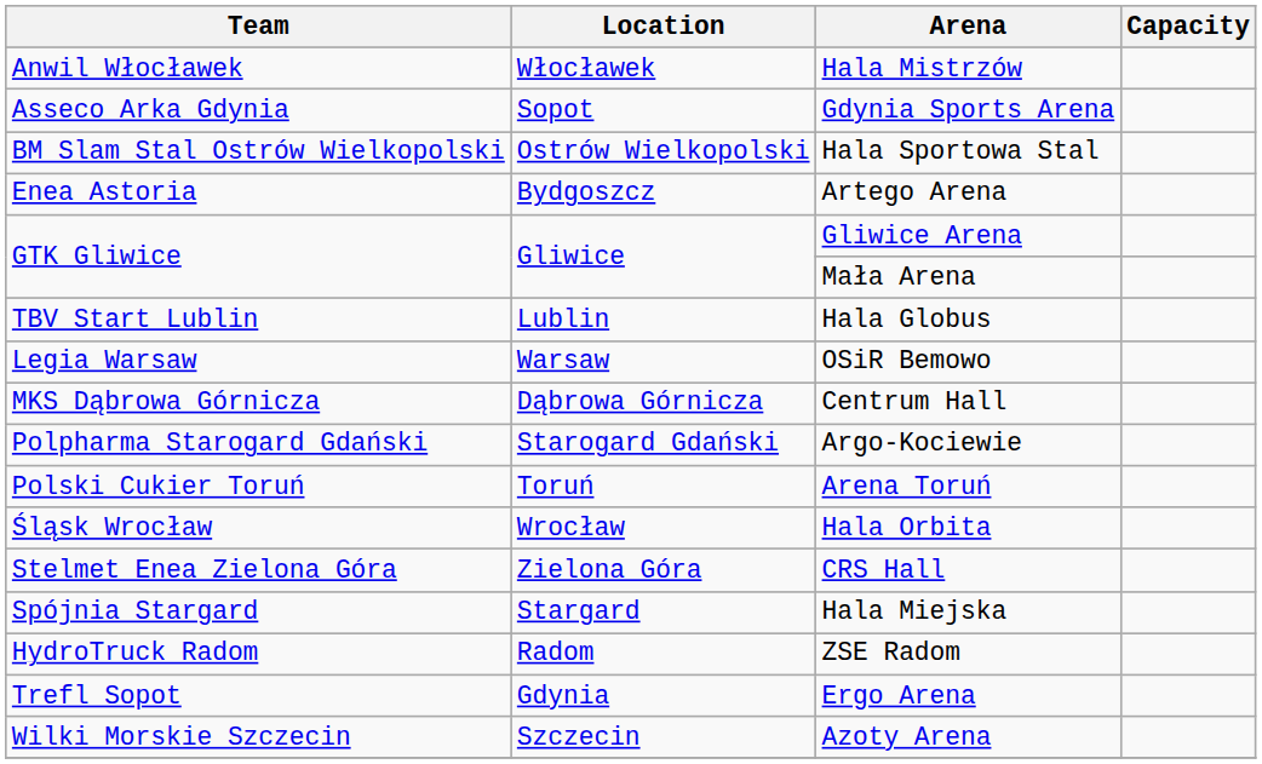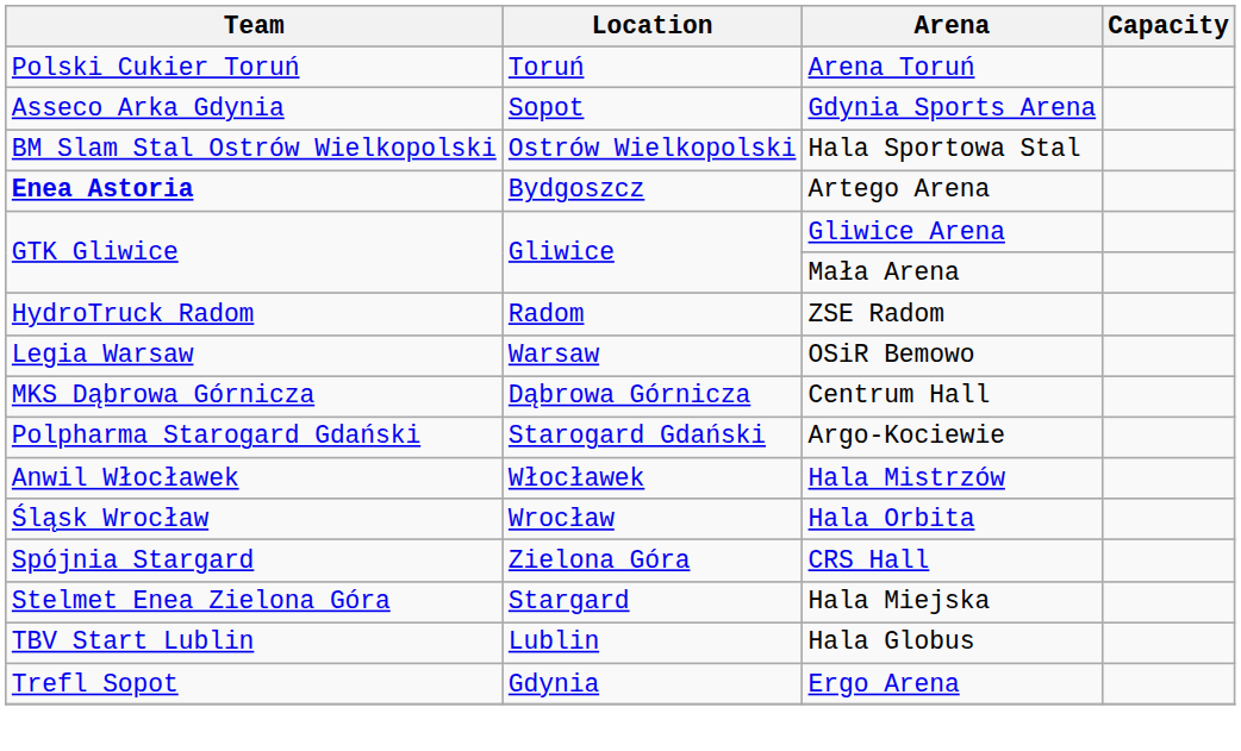rows swapped: Hala Mistrzów <-> Arena Toruń
Artego Arena | Team: normal -> bold
rows swapped: ZSE Radom <-> Hala Globus
CRS Hall | Team: Stelmet Enea Zielona Góra -> Spójnia Stargard
Hala Miejska | Team: Spójnia Stargard -> Stelmet Enea Zielona Góra
- row: Wilki Morskie Szczecin | Szczecin | Azoty Arena
